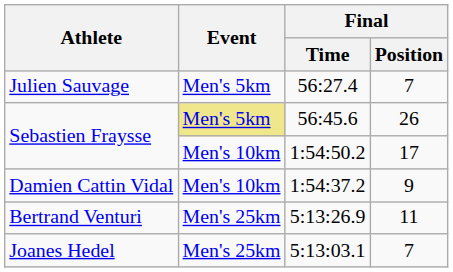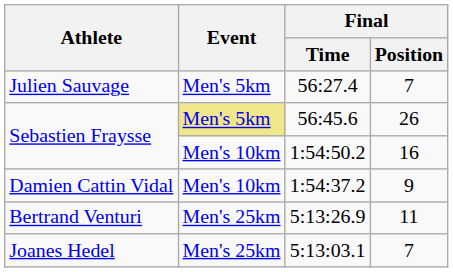1:54:50.2 | Final / Position: 17 -> 16
